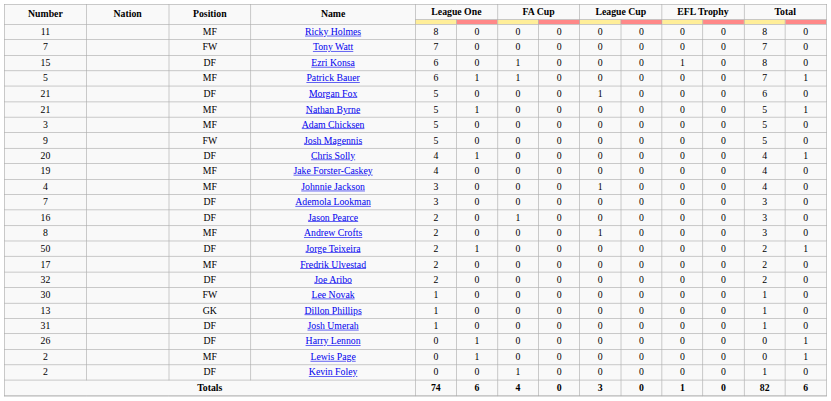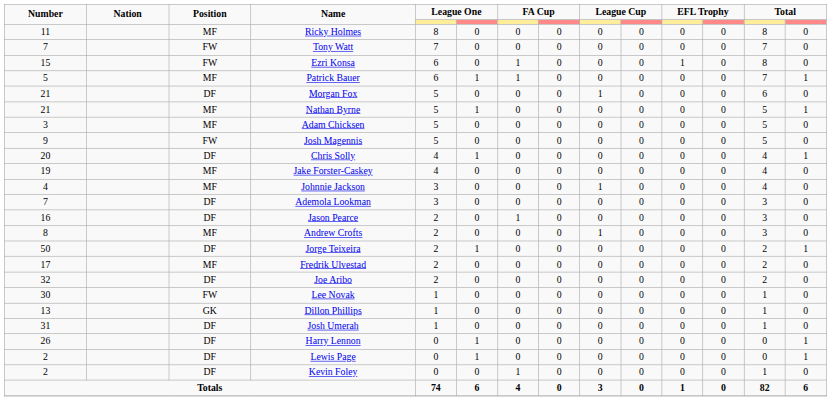Ezri Konsa | Position: DF -> FW
Lewis Page | Position: MF -> DF
